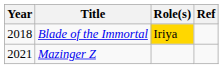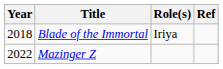Blade of the Immortal | Role(s): gold background -> no background
Mazinger Z | Year: 2021 -> 2022
